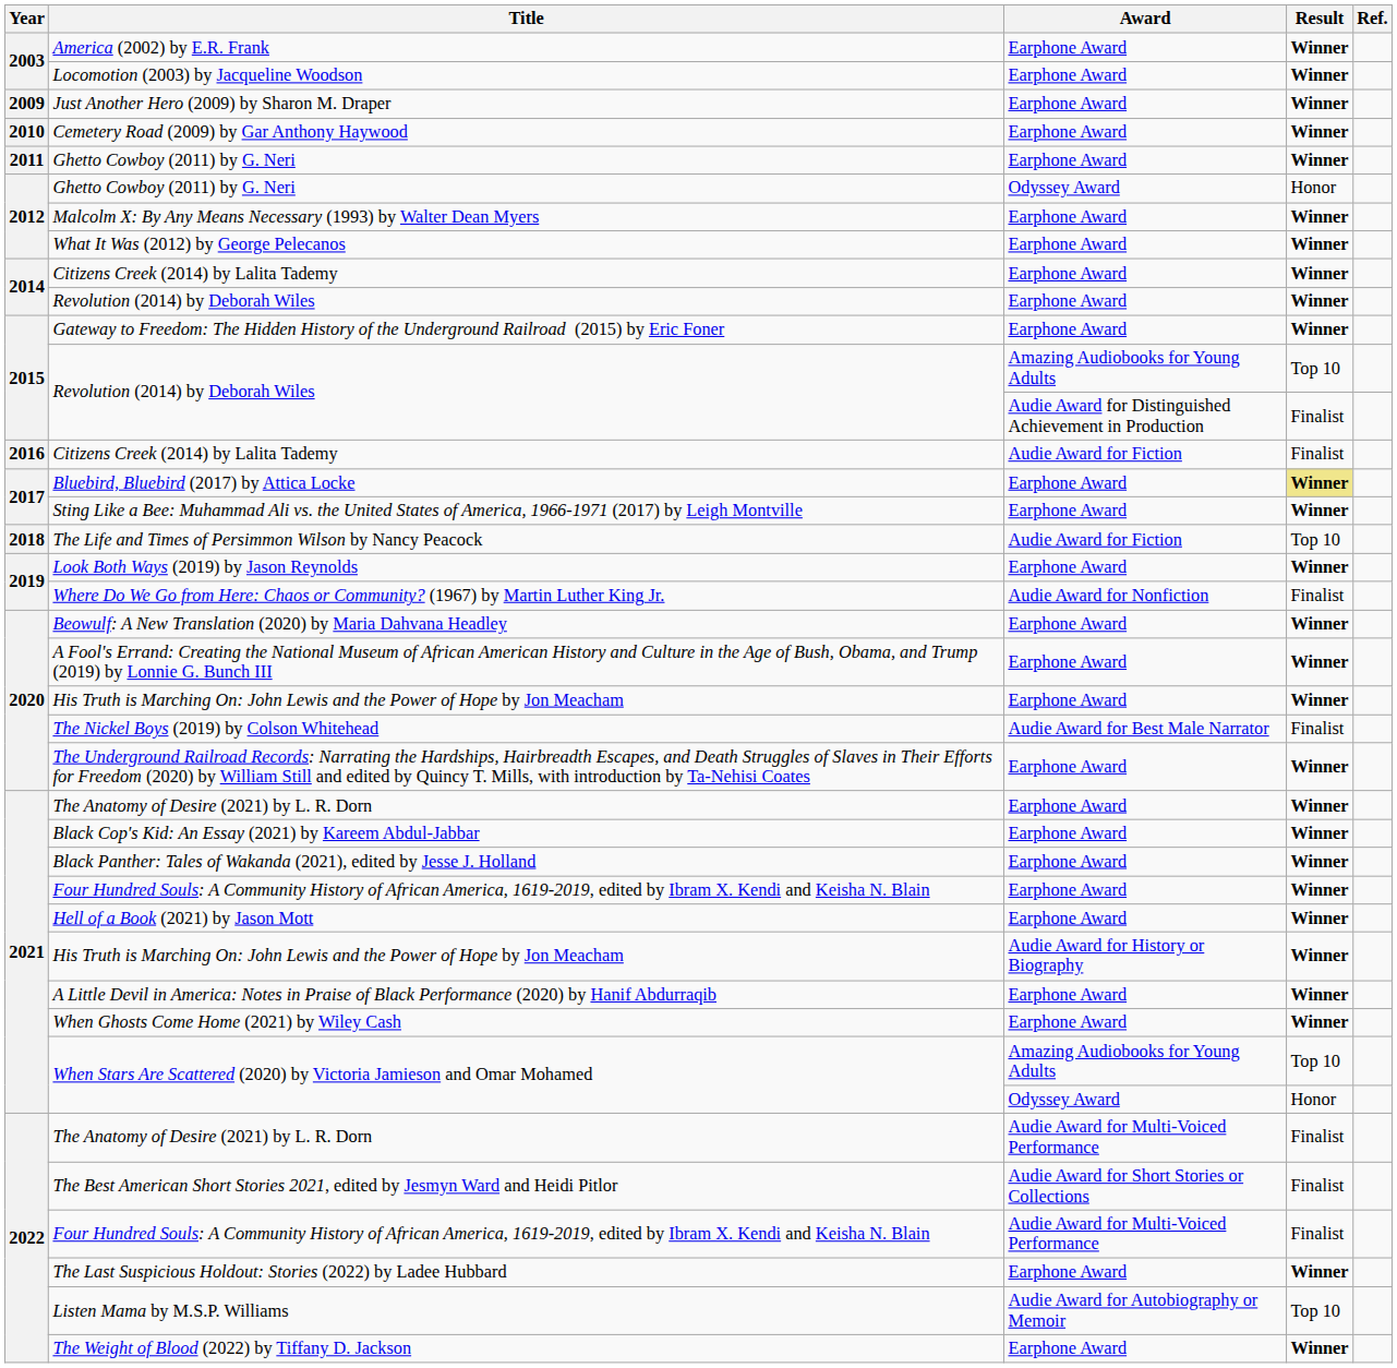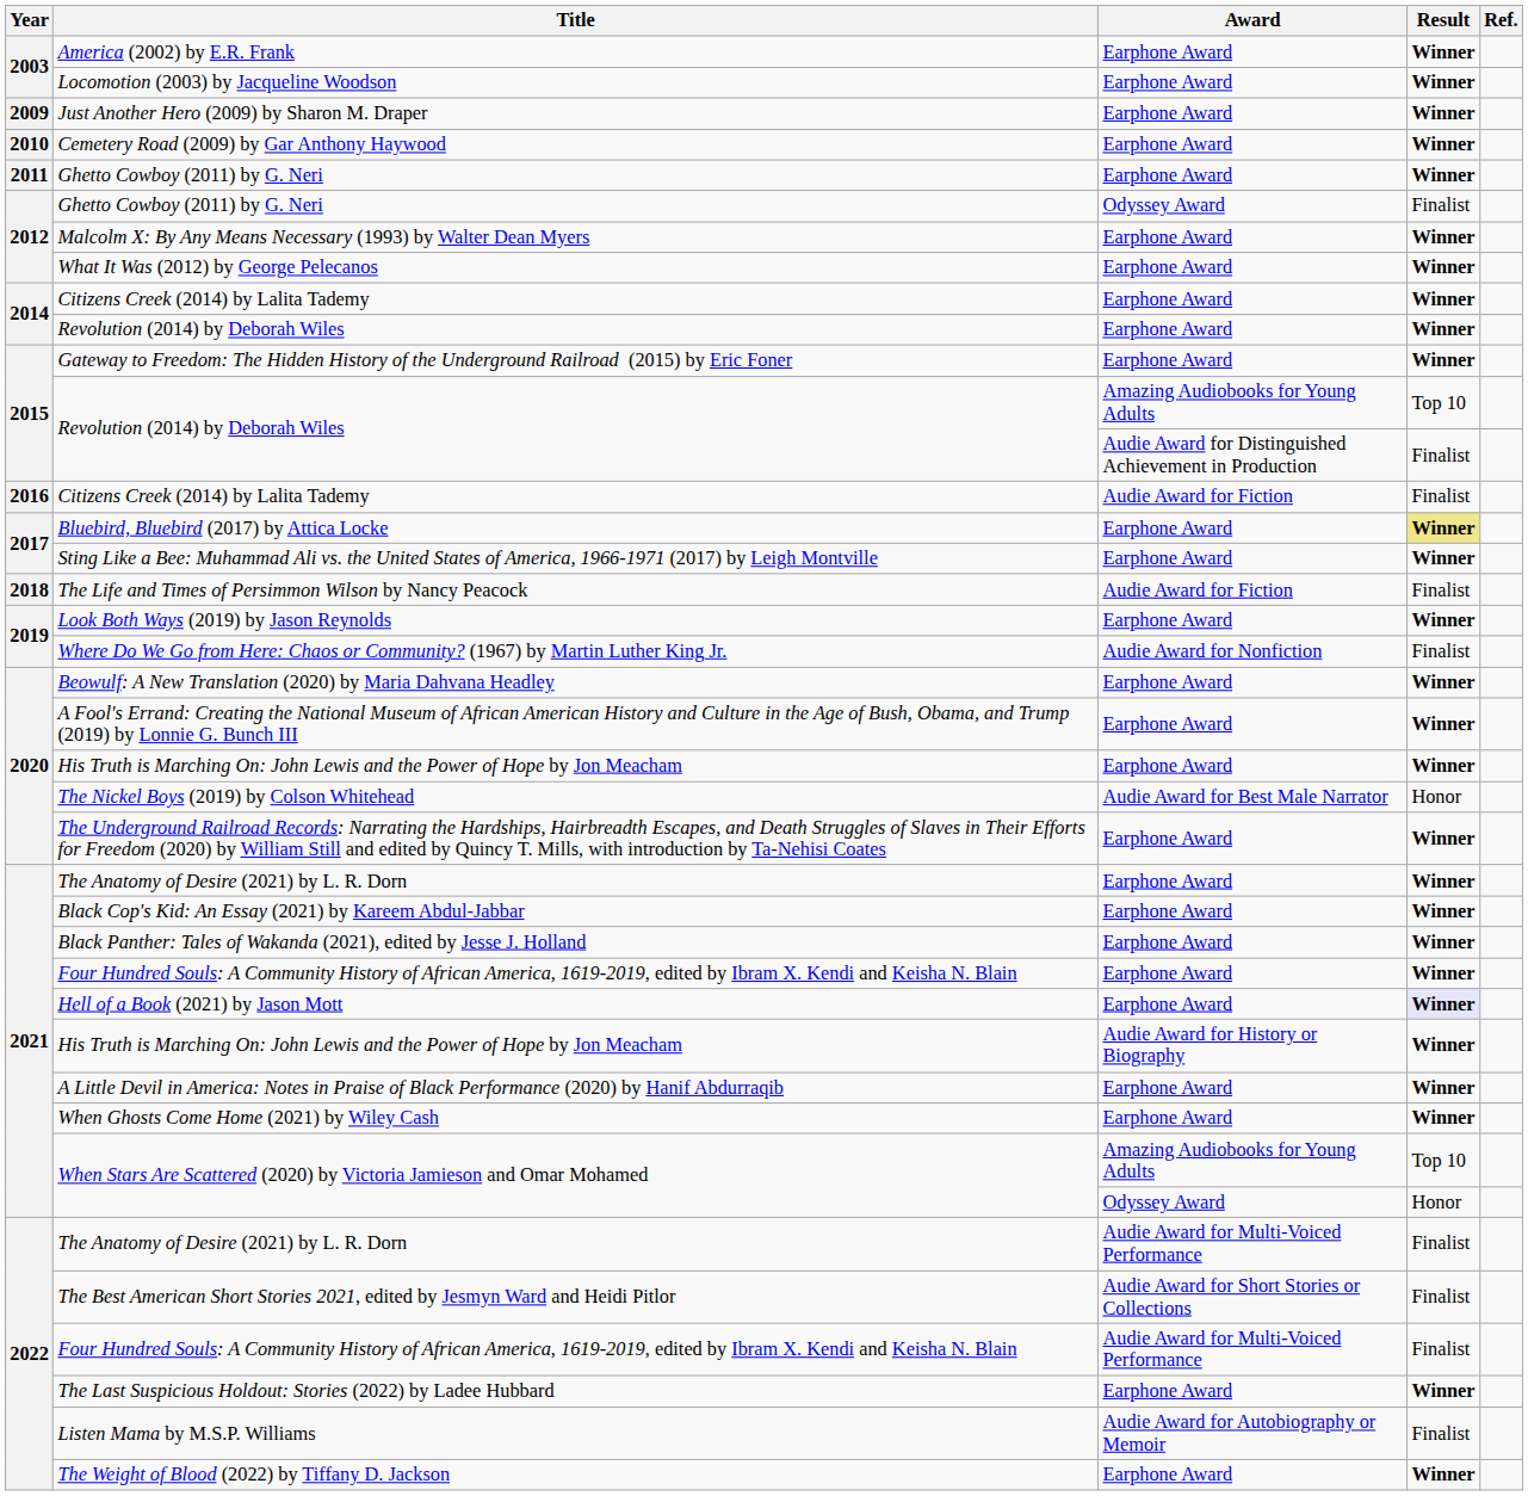Ghetto Cowboy (2011) by G. Neri / Odyssey Award | Result: Honor -> Finalist
The Life and Times of Persimmon Wilson by Nancy Peacock | Result: Top 10 -> Finalist
The Nickel Boys (2019) by Colson Whitehead | Result: Finalist -> Honor
Hell of a Book (2021) by Jason Mott | Result: no background -> lavender background
Listen Mama by M.S.P. Williams | Result: Top 10 -> Finalist
